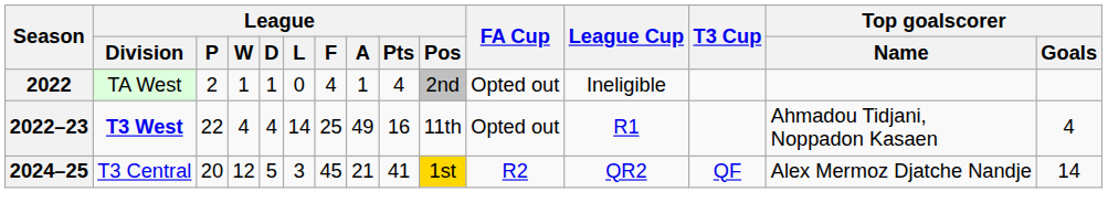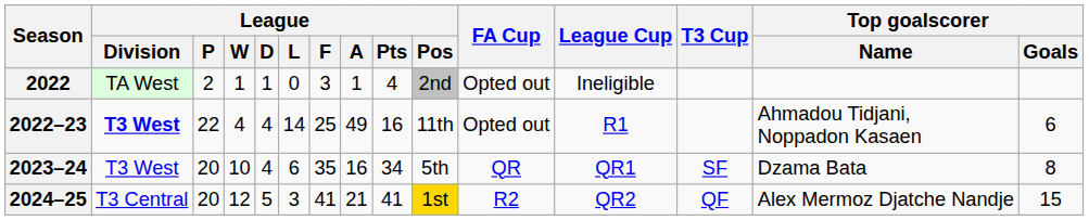2022 | League / F: 4 -> 3
2022–23 | Top goalscorer / Goals: 4 -> 6
+ row: 2023–24 | T3 West | 20 | 10 | 4 | 6 | 35 | 16 | 34 | 5th | QR | QR1 | SF | Dzama Bata | 8
2024–25 | League / F: 45 -> 41
2024–25 | Top goalscorer / Goals: 14 -> 15
